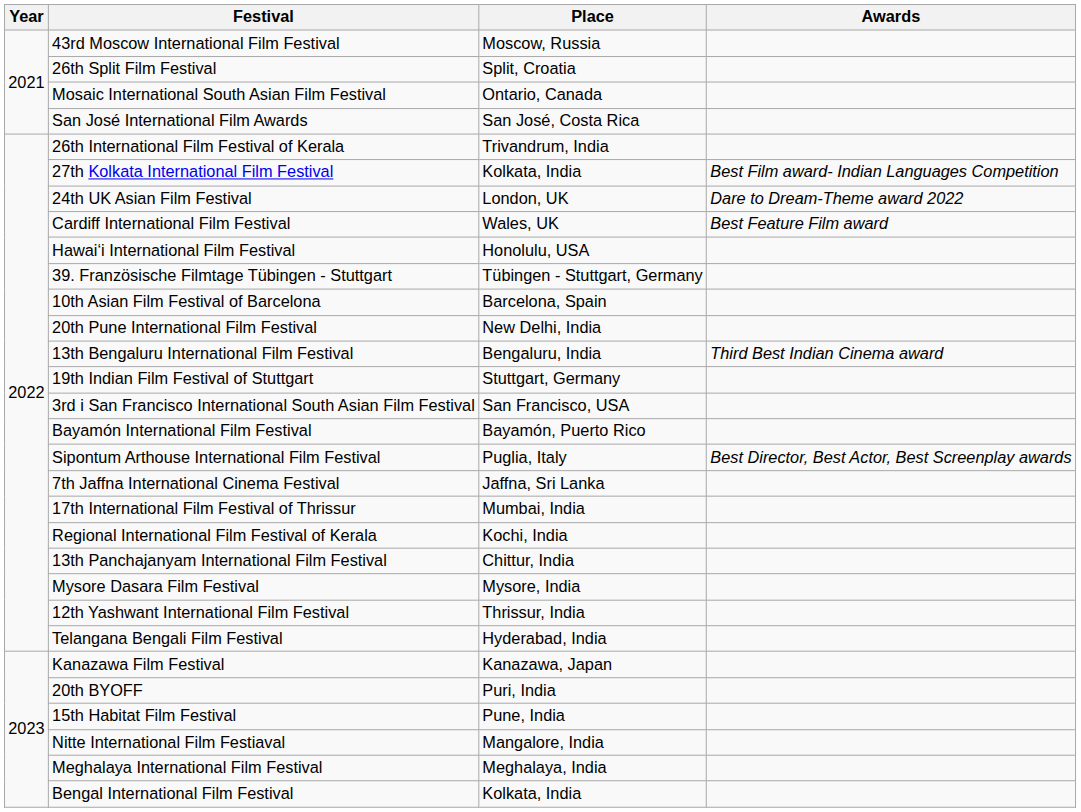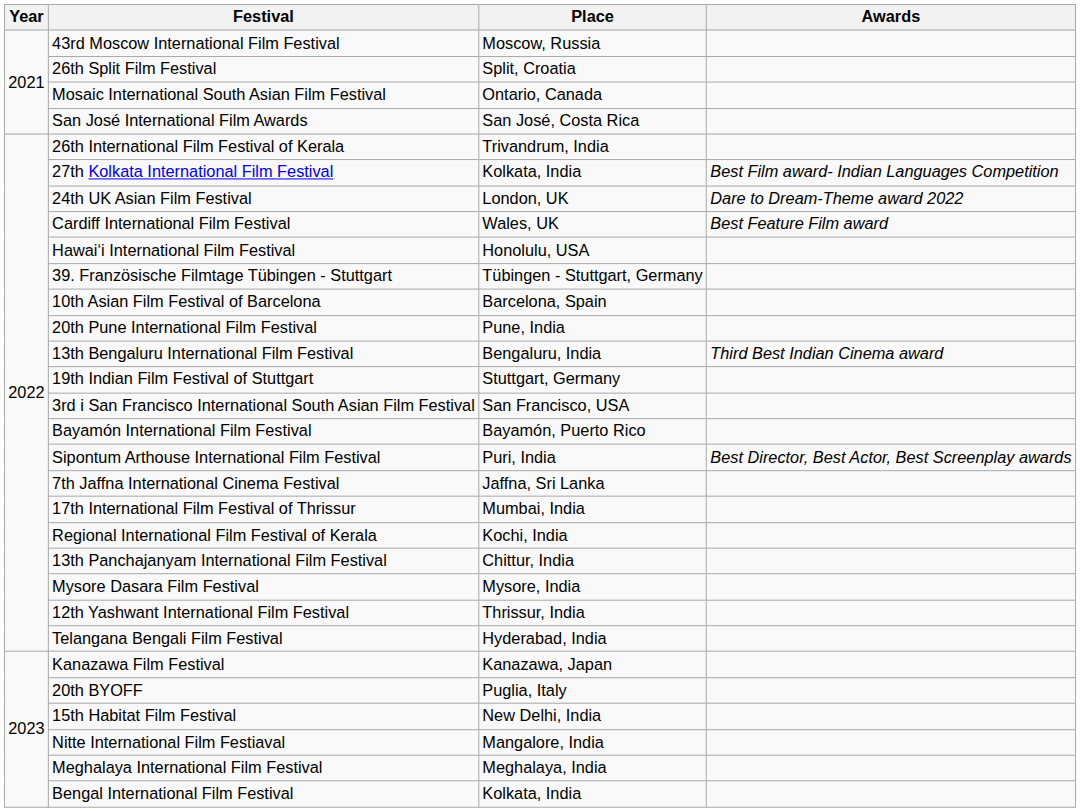20th Pune International Film Festival | Place: New Delhi, India -> Pune, India
Sipontum Arthouse International Film Festival | Place: Puglia, Italy -> Puri, India
20th BYOFF | Place: Puri, India -> Puglia, Italy
15th Habitat Film Festival | Place: Pune, India -> New Delhi, India
